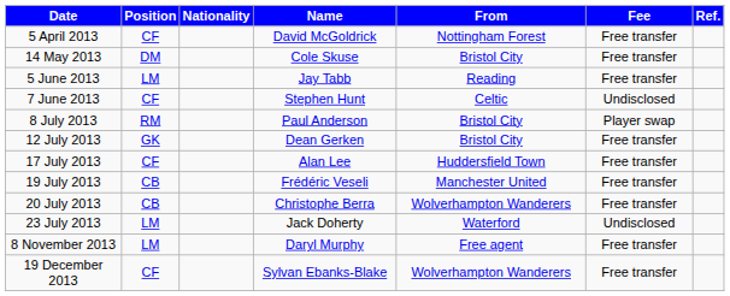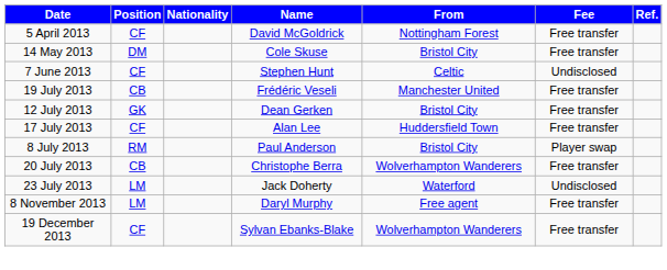- row: 5 June 2013 | LM | Jay Tabb | Reading | Free transfer
rows swapped: 8 July 2013 <-> 19 July 2013
